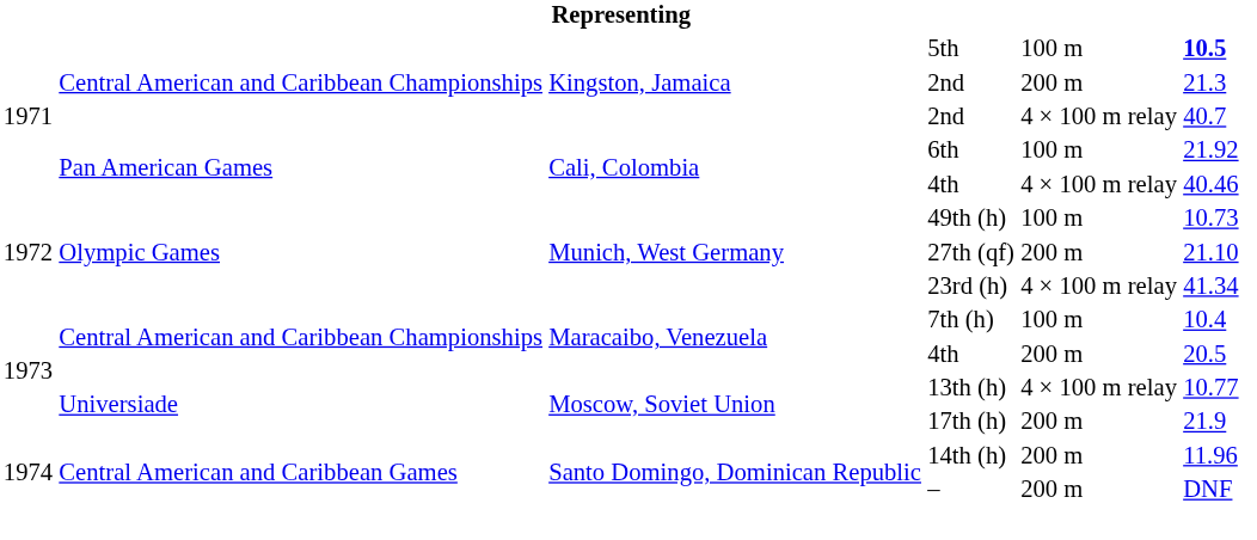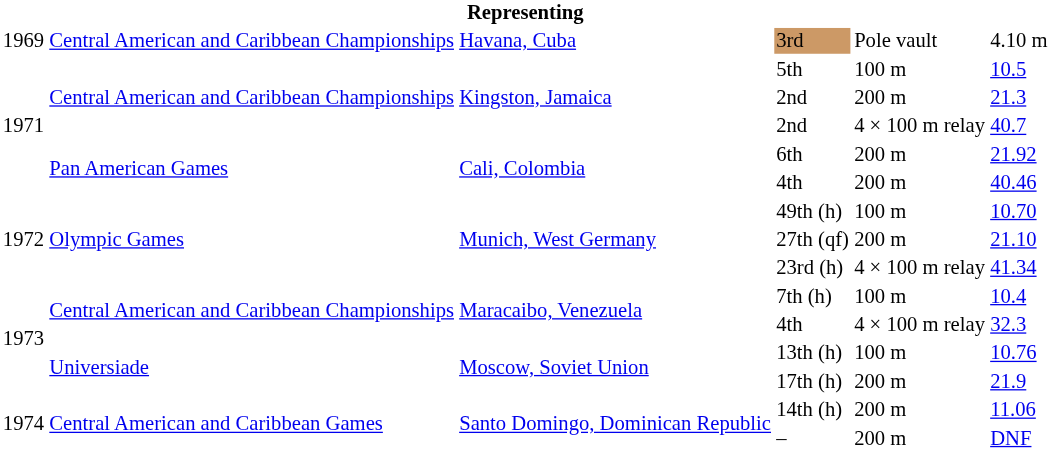+ row: 1969 | Central American and Caribbean Championships | Havana, Cuba | 3rd | Pole vault | 4.10 m
5th | column 6: bold -> normal
6th | column 5: 100 m -> 200 m
Cali, Colombia / 4th | column 5: 4 × 100 m relay -> 200 m
49th (h) | column 6: 10.73 -> 10.70
Maracaibo, Venezuela / 4th | column 5: 200 m -> 4 × 100 m relay
Maracaibo, Venezuela / 4th | column 6: 20.5 -> 32.3
13th (h) | column 5: 4 × 100 m relay -> 100 m
13th (h) | column 6: 10.77 -> 10.76
14th (h) | column 6: 11.96 -> 11.06
